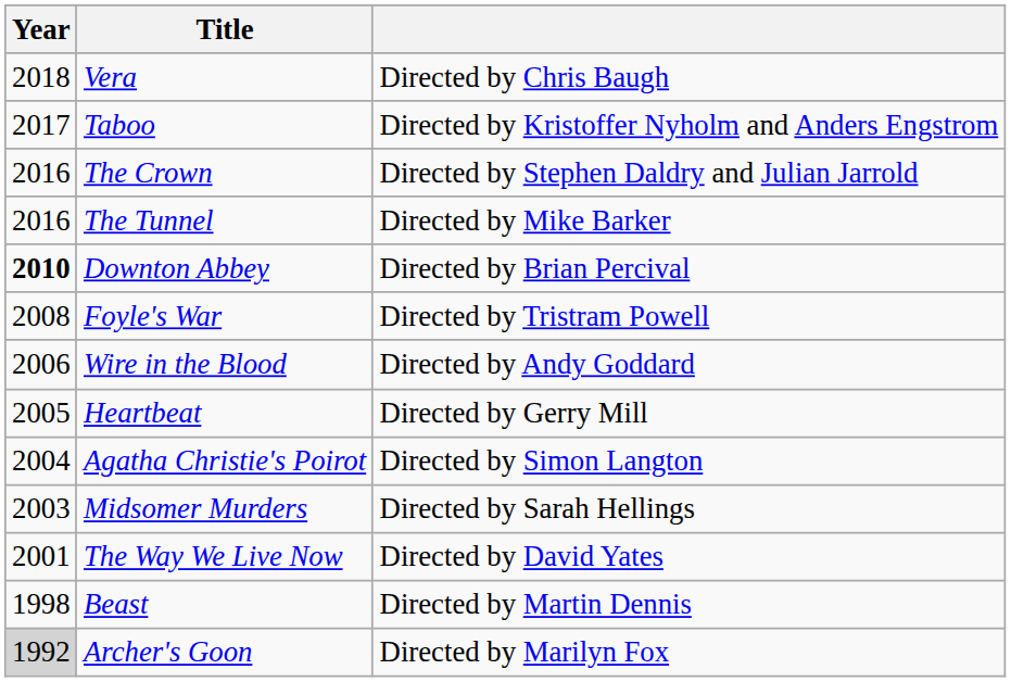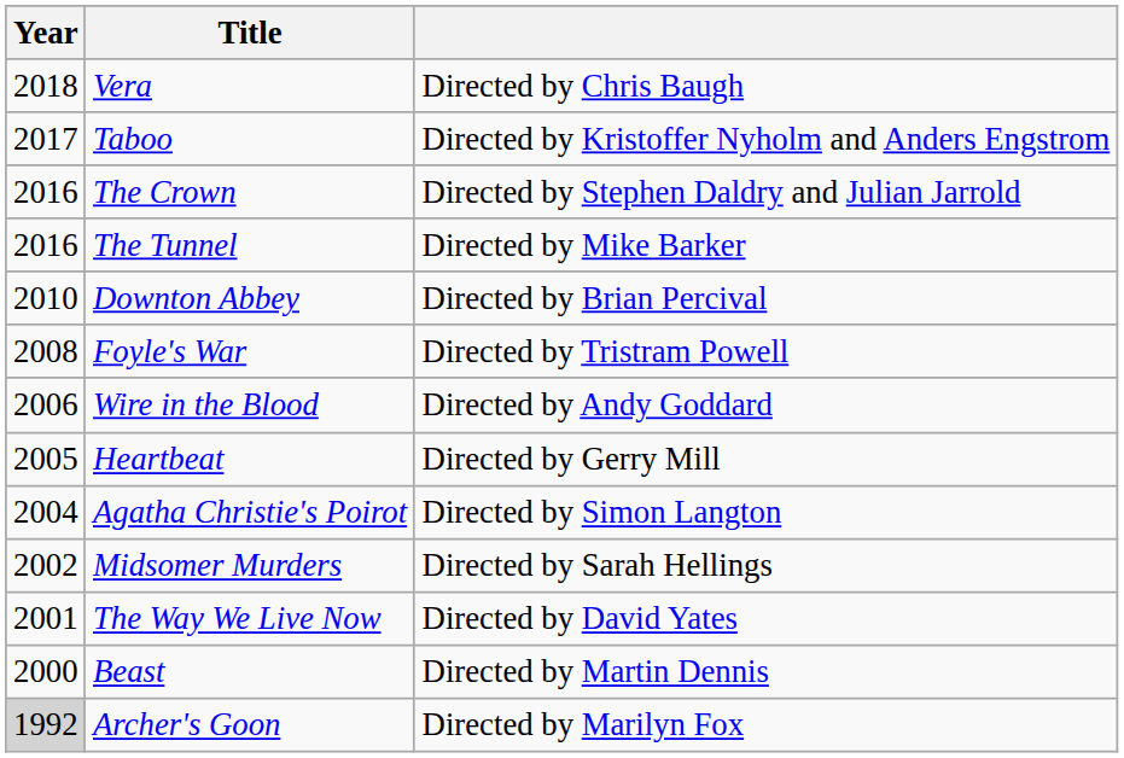Downton Abbey | Year: bold -> normal
Midsomer Murders | Year: 2003 -> 2002
Beast | Year: 1998 -> 2000
